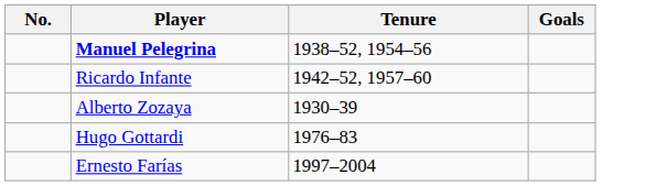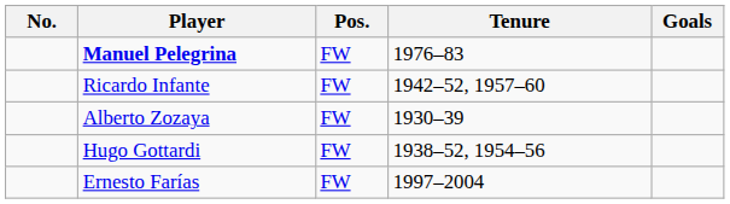+ column: Pos. | FW | FW | FW | FW | FW
Manuel Pelegrina | Tenure: 1938–52, 1954–56 -> 1976–83
Hugo Gottardi | Tenure: 1976–83 -> 1938–52, 1954–56
